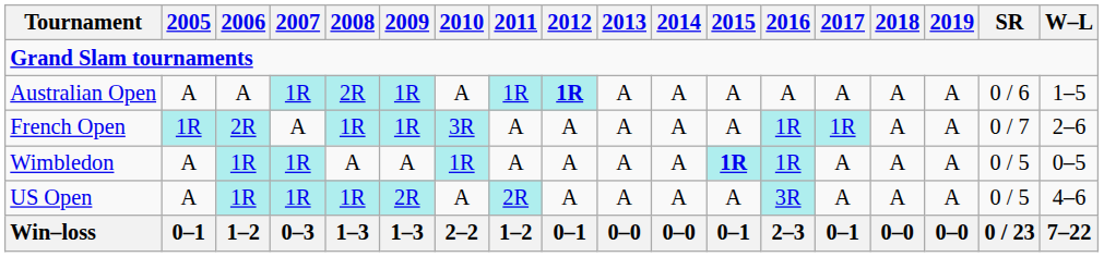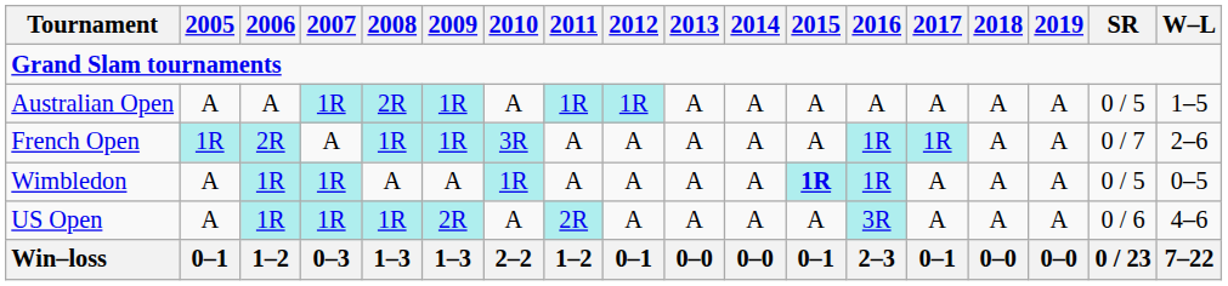Australian Open | 2012: bold -> normal
Australian Open | SR: 0 / 6 -> 0 / 5
US Open | SR: 0 / 5 -> 0 / 6
